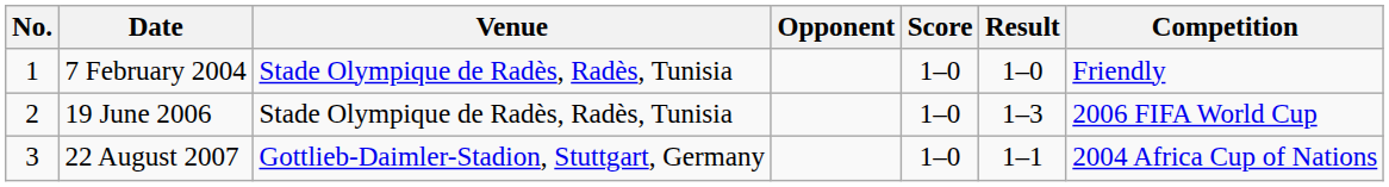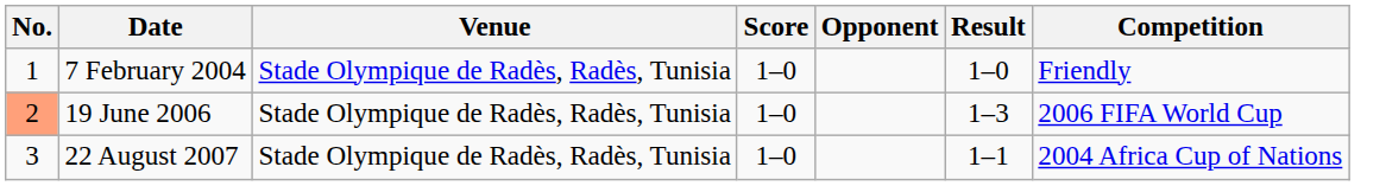columns swapped: Opponent <-> Score
19 June 2006 | No.: no background -> lightsalmon background
22 August 2007 | Venue: Gottlieb-Daimler-Stadion, Stuttgart, Germany -> Stade Olympique de Radès, Radès, Tunisia
